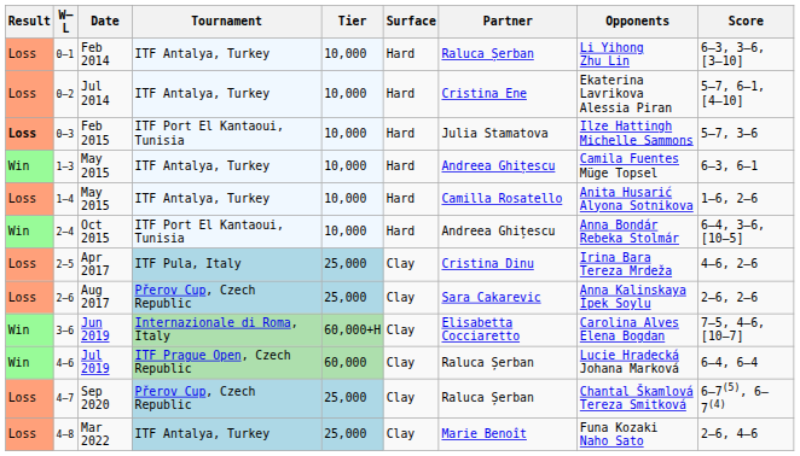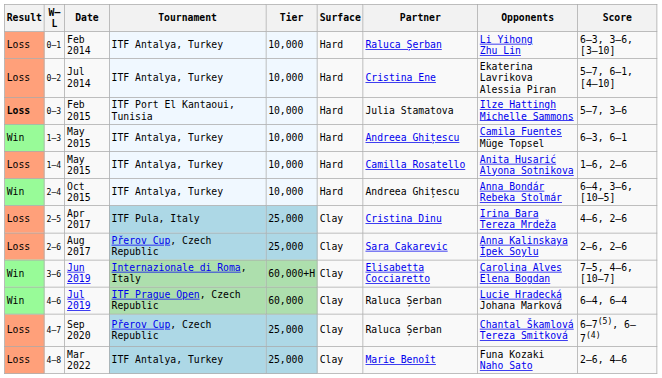Oct 2015 | Tournament: ITF Port El Kantaoui, Tunisia -> ITF Antalya, Turkey
